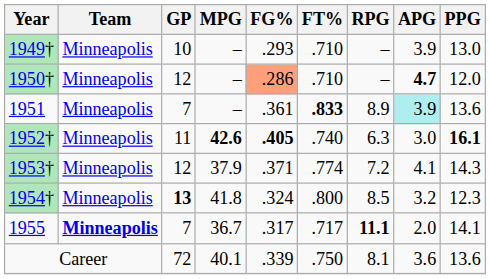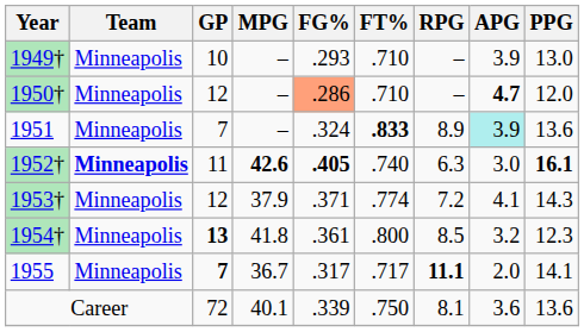1951 | FG%: .361 -> .324
1952† | Team: normal -> bold
1954† | FG%: .324 -> .361
1955 | Team: bold -> normal
1955 | GP: normal -> bold
